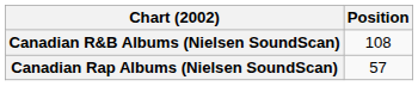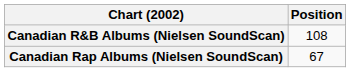Canadian Rap Albums (Nielsen SoundScan) | Position: 57 -> 67
